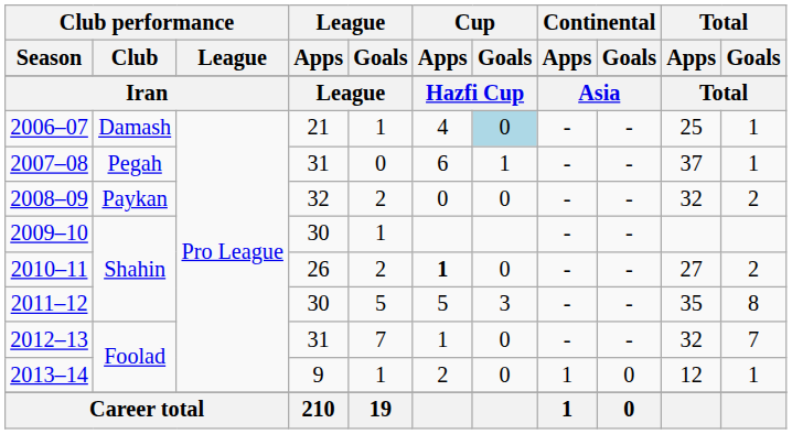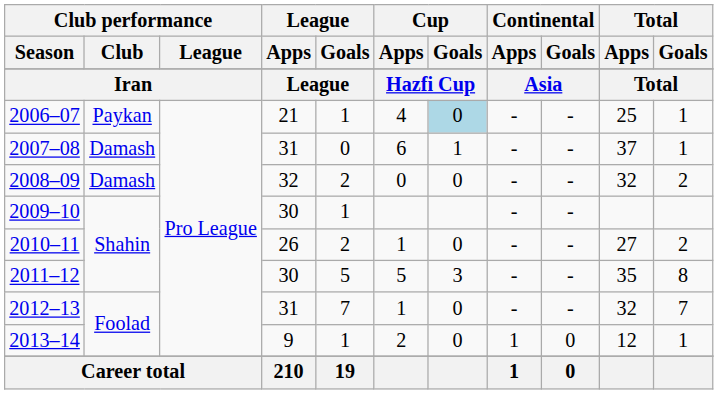2006–07 | Club performance / Club: Damash -> Paykan
2007–08 | Club performance / Club: Pegah -> Damash
2008–09 | Club performance / Club: Paykan -> Damash
2010–11 | Cup / Apps: bold -> normal
